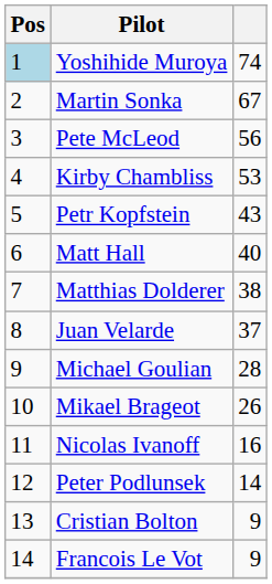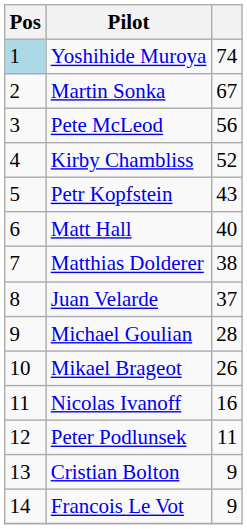Kirby Chambliss | column 3: 53 -> 52
Peter Podlunsek | column 3: 14 -> 11
